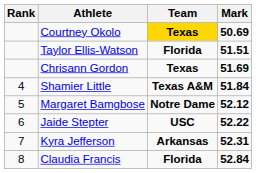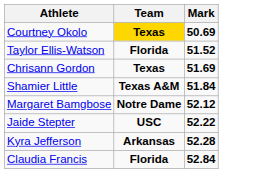- column: Rank | 4 | 5 | 6 | 7 | 8
Taylor Ellis-Watson | Mark: 51.51 -> 51.52
Kyra Jefferson | Mark: 52.31 -> 52.28
